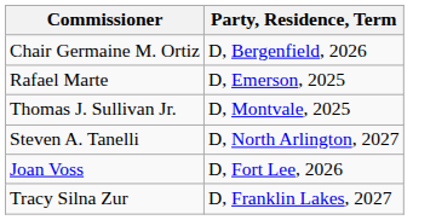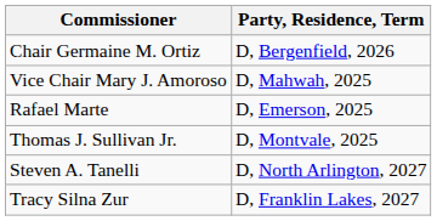+ row: Vice Chair Mary J. Amoroso | D, Mahwah, 2025
- row: Joan Voss | D, Fort Lee, 2026
